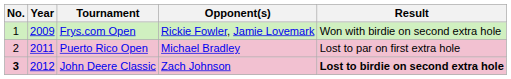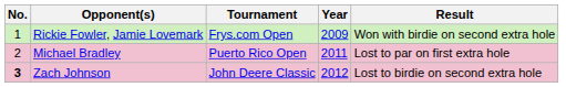columns swapped: Year <-> Opponent(s)
John Deere Classic | Result: bold -> normal
